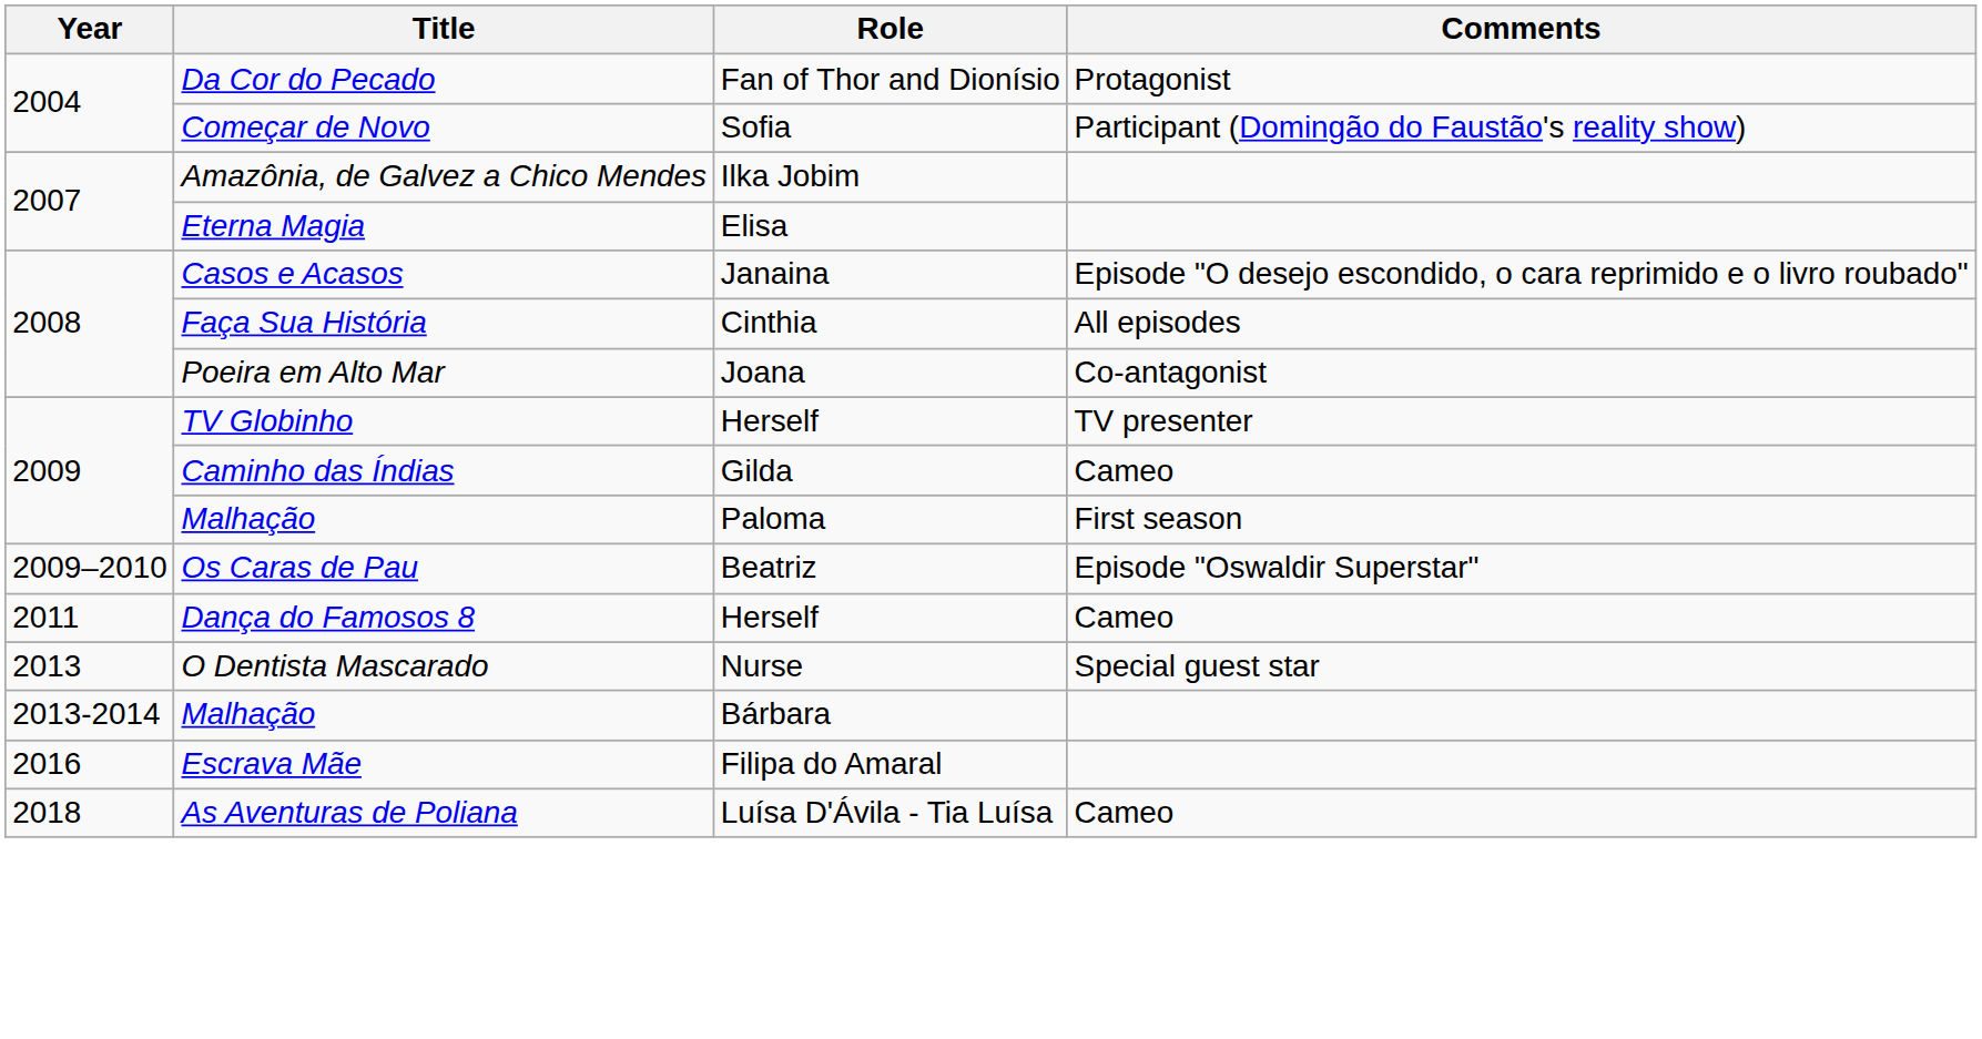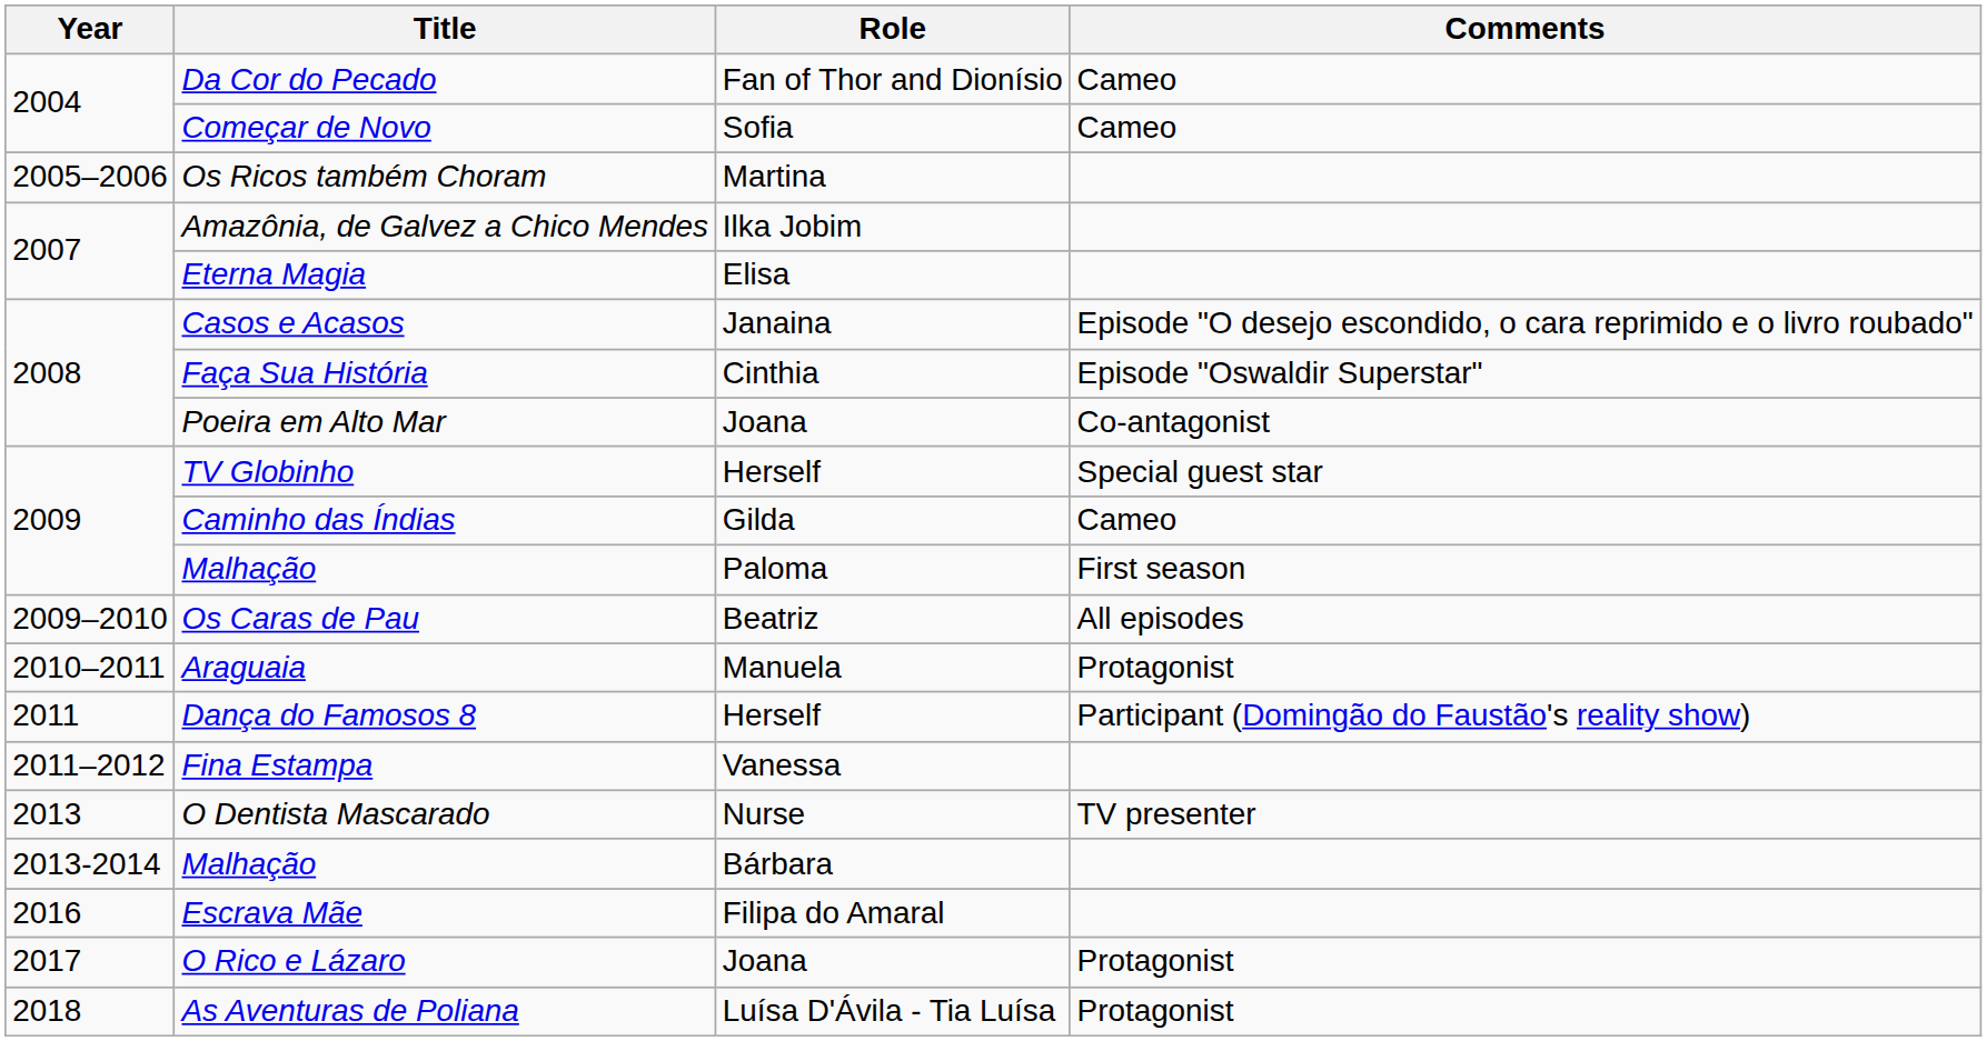Da Cor do Pecado | Comments: Protagonist -> Cameo
Começar de Novo | Comments: Participant (Domingão do Faustão's reality show) -> Cameo
+ row: 2005–2006 | Os Ricos também Choram | Martina
Faça Sua História | Comments: All episodes -> Episode "Oswaldir Superstar"
TV Globinho | Comments: TV presenter -> Special guest star
Os Caras de Pau | Comments: Episode "Oswaldir Superstar" -> All episodes
+ row: 2010–2011 | Araguaia | Manuela | Protagonist
Dança do Famosos 8 | Comments: Cameo -> Participant (Domingão do Faustão's reality show)
+ row: 2011–2012 | Fina Estampa | Vanessa
O Dentista Mascarado | Comments: Special guest star -> TV presenter
+ row: 2017 | O Rico e Lázaro | Joana | Protagonist
As Aventuras de Poliana | Comments: Cameo -> Protagonist
